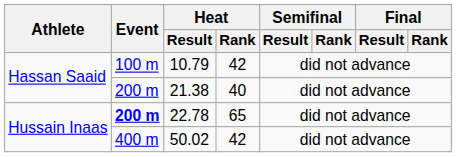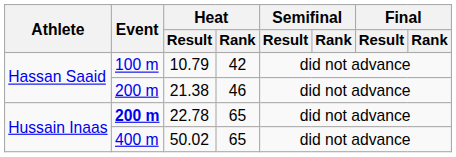21.38 | Heat / Rank: 40 -> 46
50.02 | Heat / Rank: 42 -> 65
